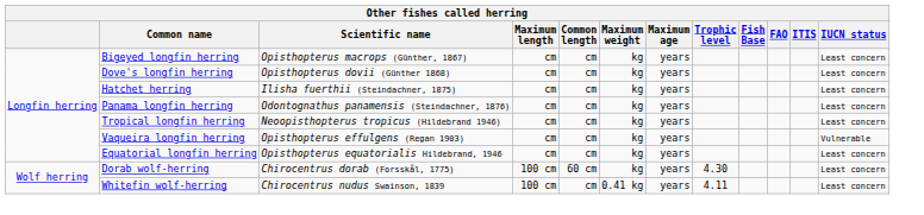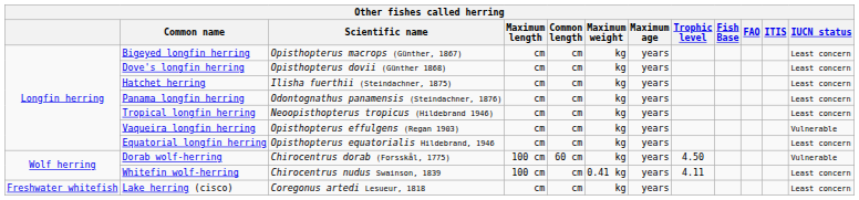Dorab wolf-herring | Trophic level: 4.30 -> 4.50
Dorab wolf-herring | IUCN status: Least concern -> Vulnerable
+ row: Freshwater whitefish | Lake herring (cisco) | Coregonus artedi Lesueur, 1818 | cm | cm | kg | years | Least concern
